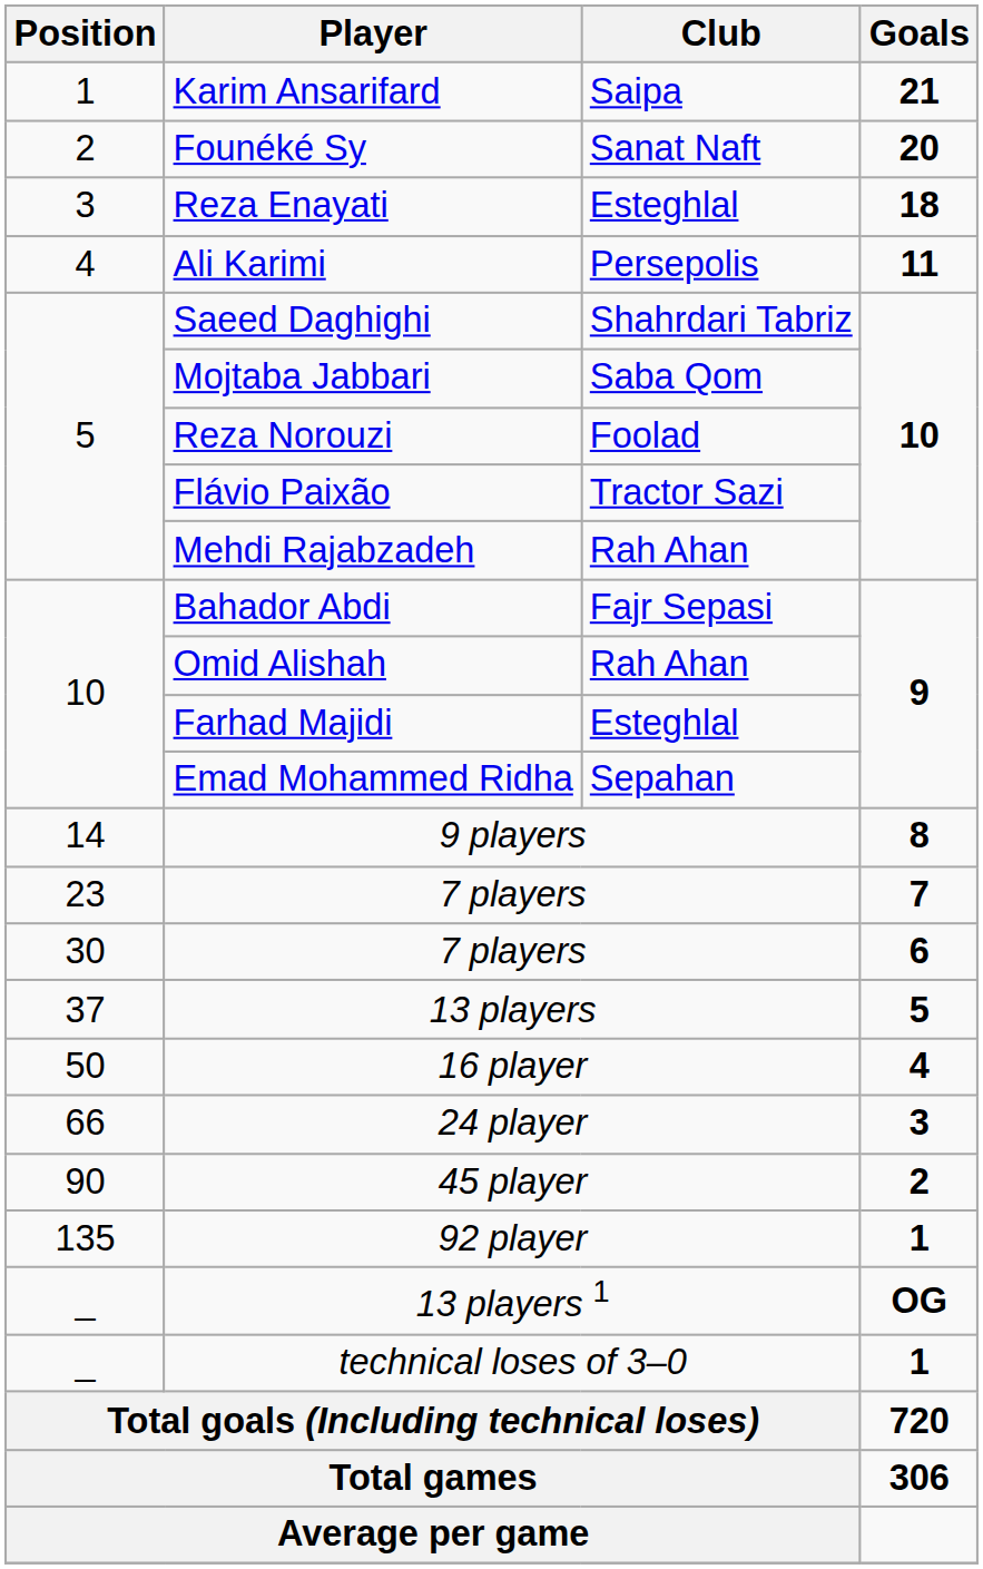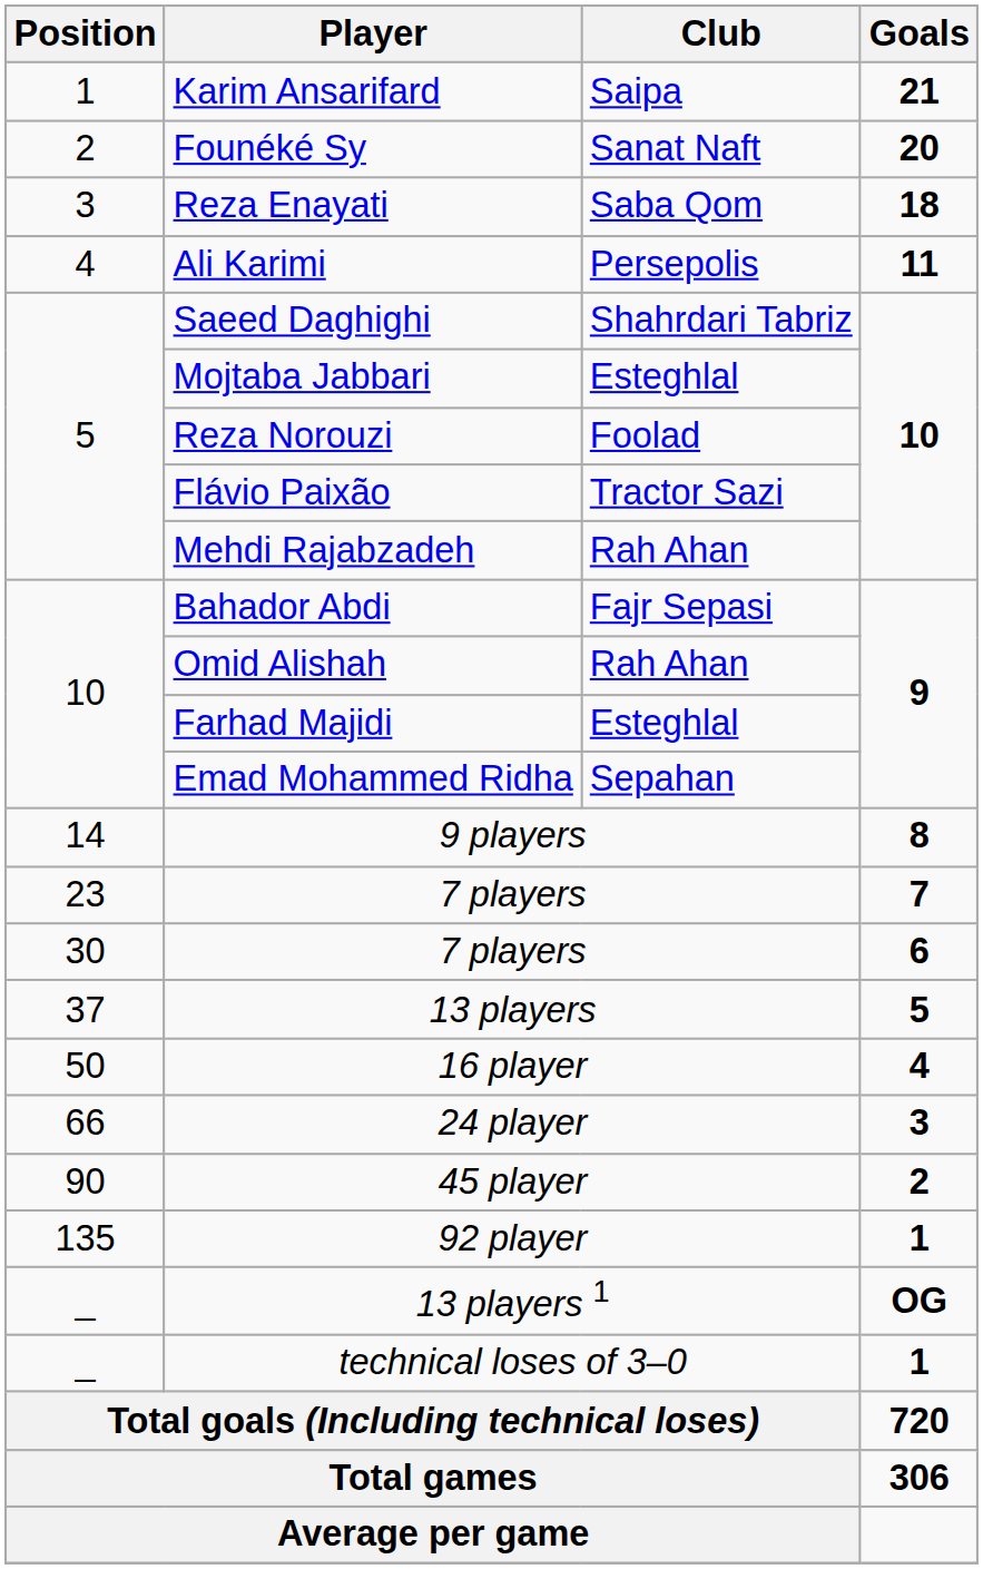Reza Enayati | Club: Esteghlal -> Saba Qom
Mojtaba Jabbari | Club: Saba Qom -> Esteghlal
